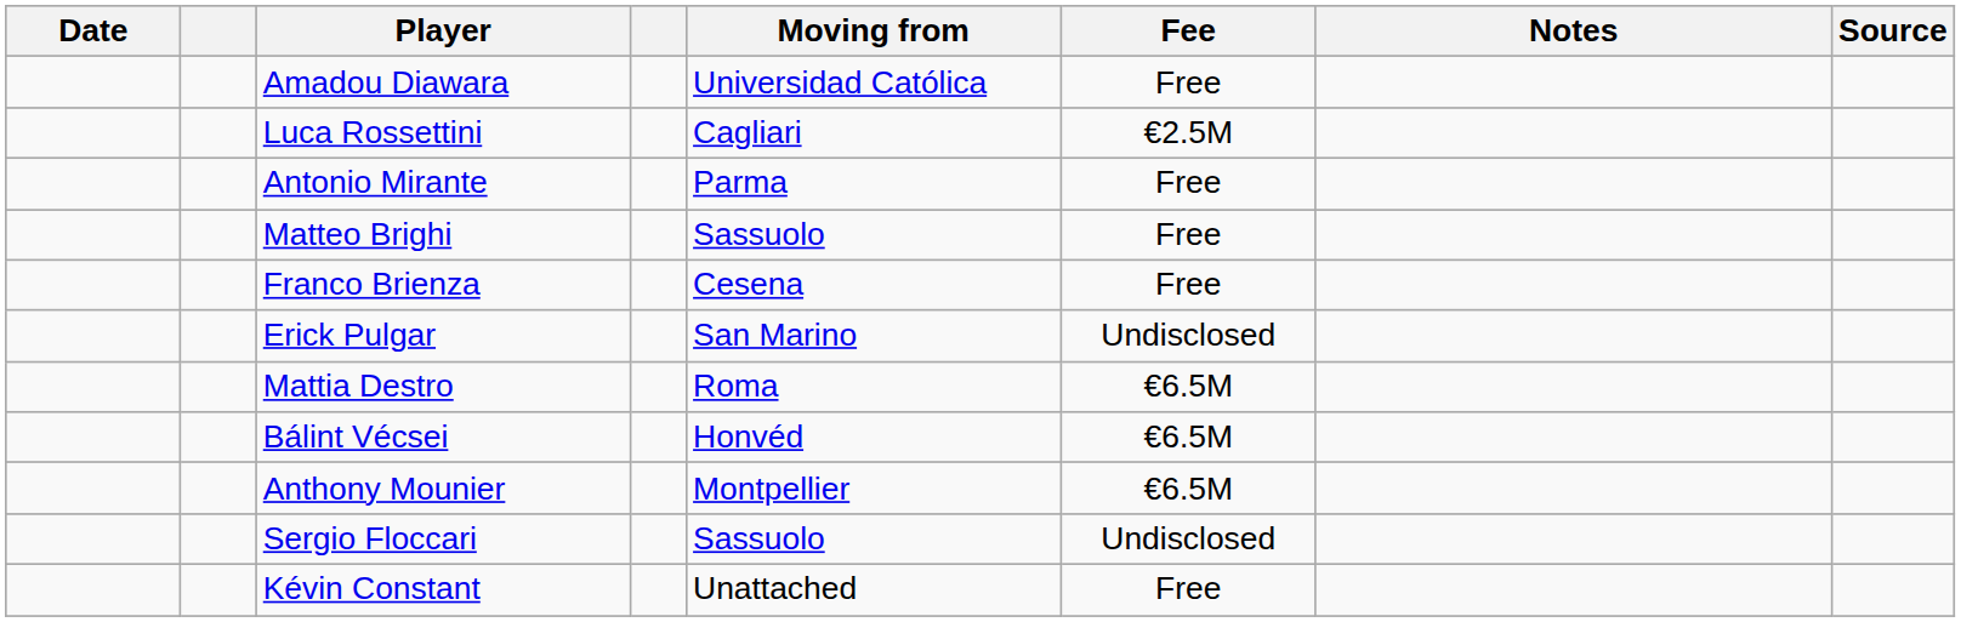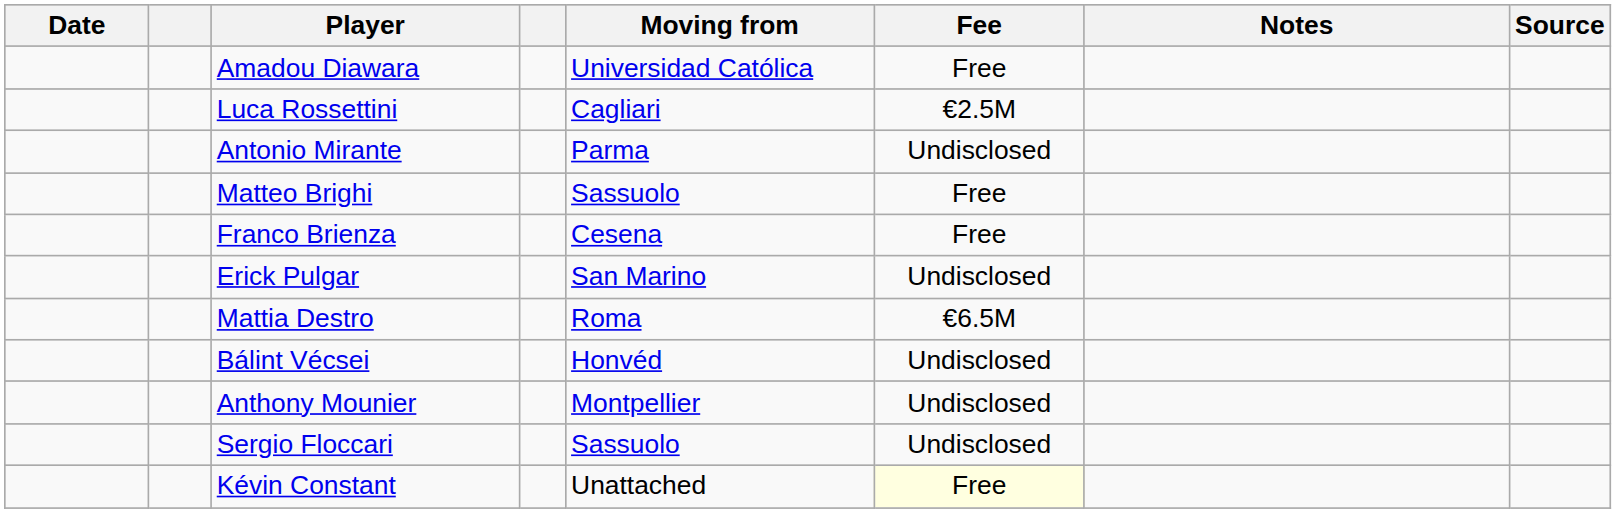Antonio Mirante | Fee: Free -> Undisclosed
Bálint Vécsei | Fee: €6.5M -> Undisclosed
Anthony Mounier | Fee: €6.5M -> Undisclosed
Kévin Constant | Fee: no background -> lightyellow background
